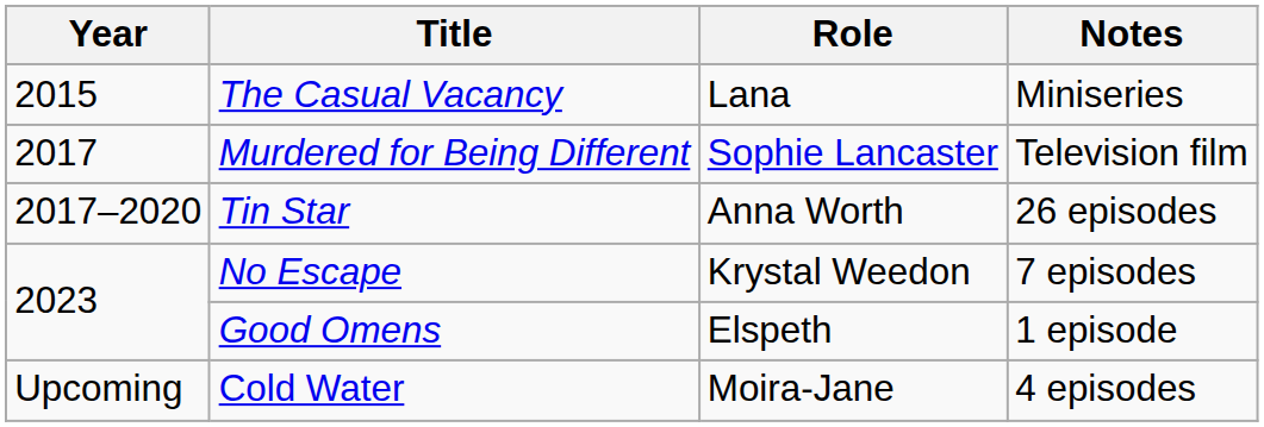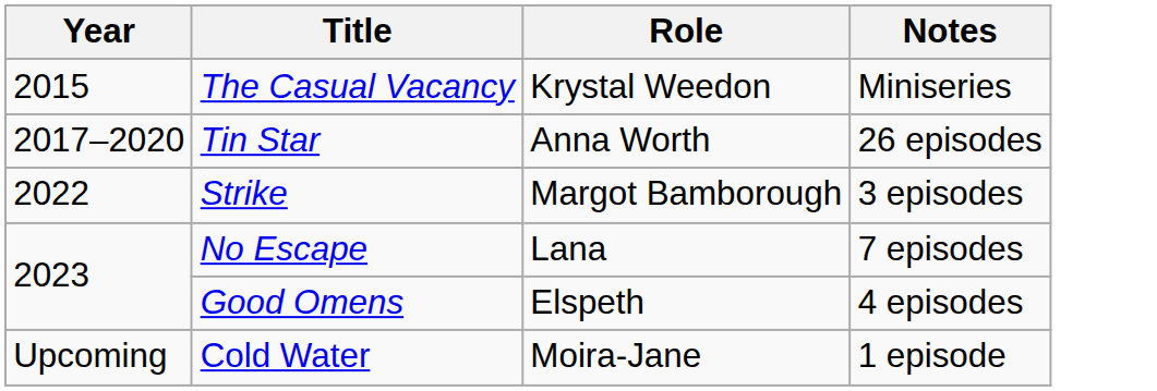The Casual Vacancy | Role: Lana -> Krystal Weedon
- row: 2017 | Murdered for Being Different | Sophie Lancaster | Television film
+ row: 2022 | Strike | Margot Bamborough | 3 episodes
No Escape | Role: Krystal Weedon -> Lana
Good Omens | Notes: 1 episode -> 4 episodes
Cold Water | Notes: 4 episodes -> 1 episode
